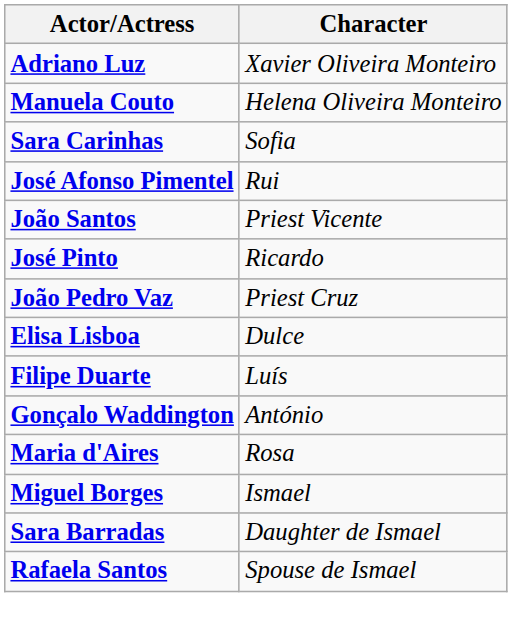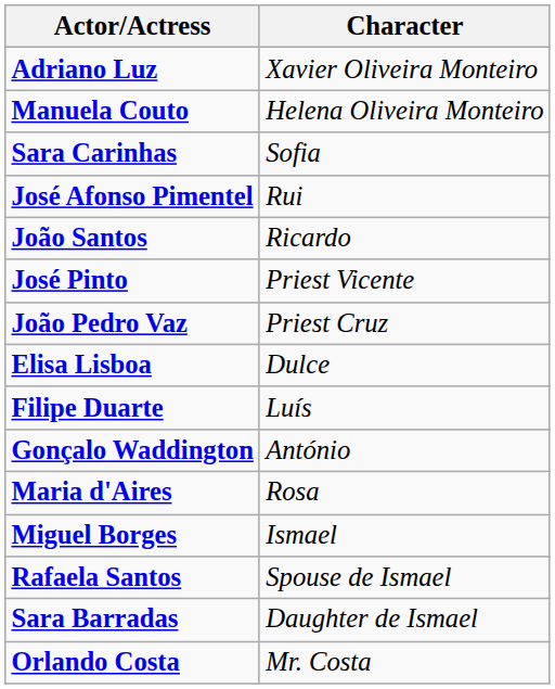João Santos | Character: Priest Vicente -> Ricardo
José Pinto | Character: Ricardo -> Priest Vicente
rows swapped: Rafaela Santos <-> Sara Barradas
+ row: Orlando Costa | Mr. Costa
